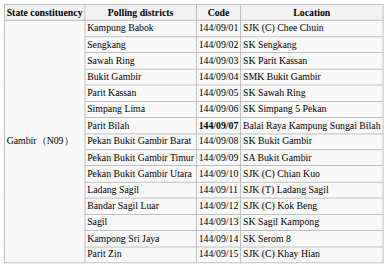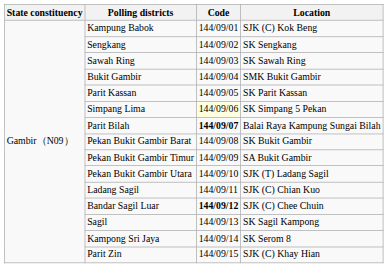Kampung Babok | Location: SJK (C) Chee Chuin -> SJK (C) Kok Beng
Sawah Ring | Location: SK Parit Kassan -> SK Sawah Ring
Parit Kassan | Location: SK Sawah Ring -> SK Parit Kassan
Simpang Lima | Code: no background -> lightyellow background
Pekan Bukit Gambir Utara | Location: SJK (C) Chian Kuo -> SJK (T) Ladang Sagil
Ladang Sagil | Location: SJK (T) Ladang Sagil -> SJK (C) Chian Kuo
Bandar Sagil Luar | Code: normal -> bold
Bandar Sagil Luar | Location: SJK (C) Kok Beng -> SJK (C) Chee Chuin
